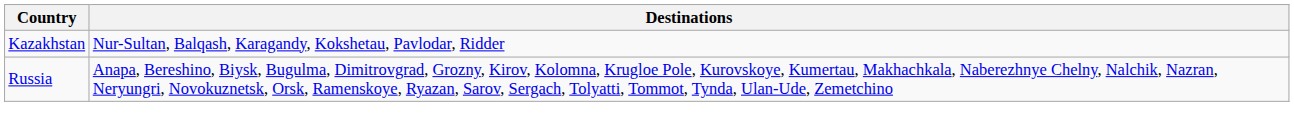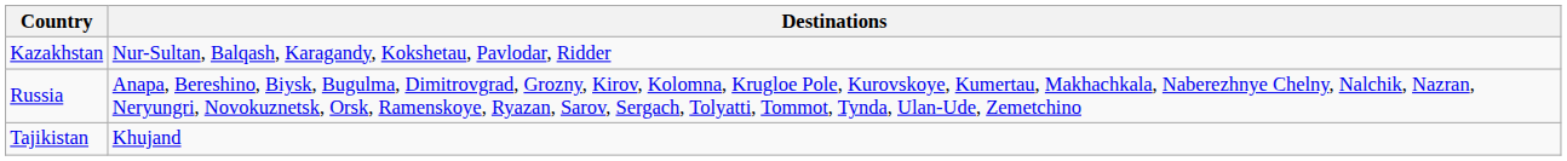+ row: Tajikistan | Khujand
